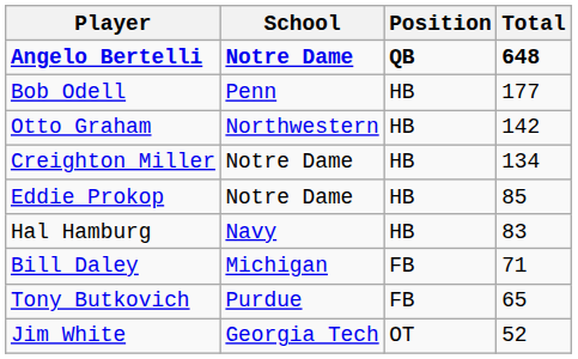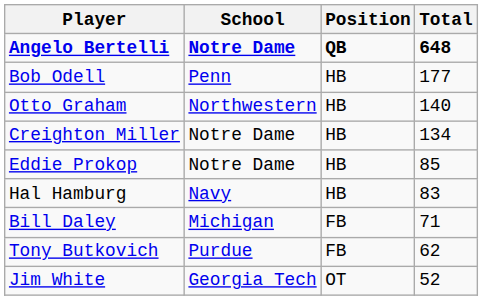Otto Graham | Total: 142 -> 140
Tony Butkovich | Total: 65 -> 62
